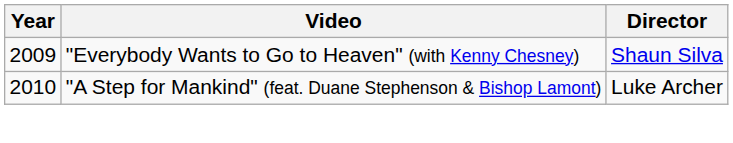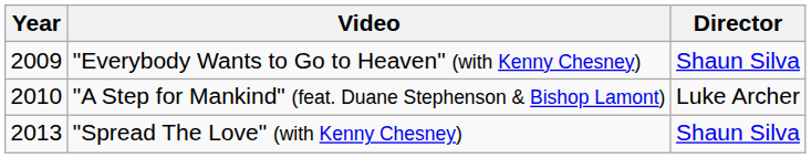+ row: 2013 | "Spread The Love" (with Kenny Chesney) | Shaun Silva
